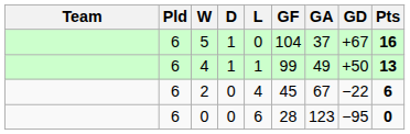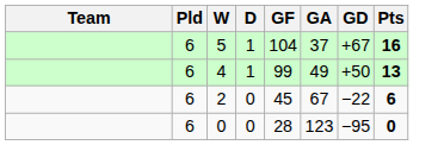- column: L | 0 | 1 | 4 | 6
